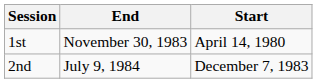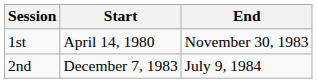columns swapped: Start <-> End
